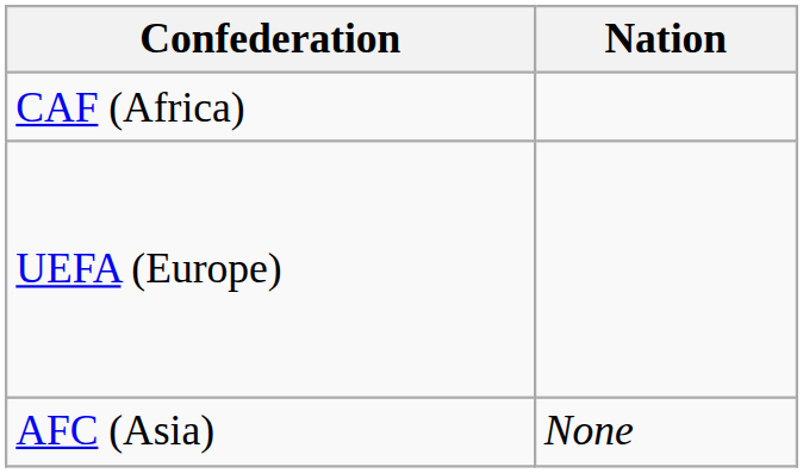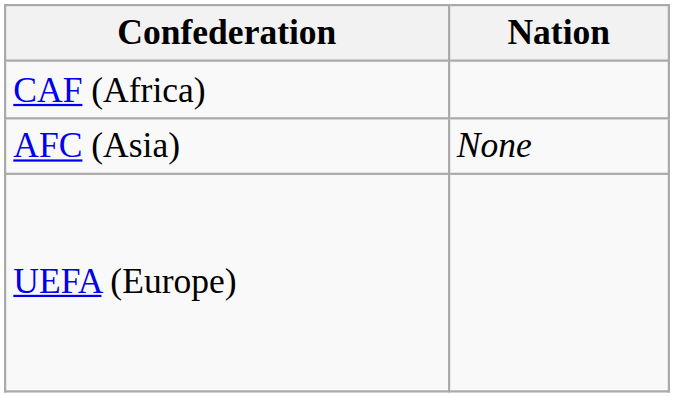rows swapped: AFC (Asia) <-> UEFA (Europe)
